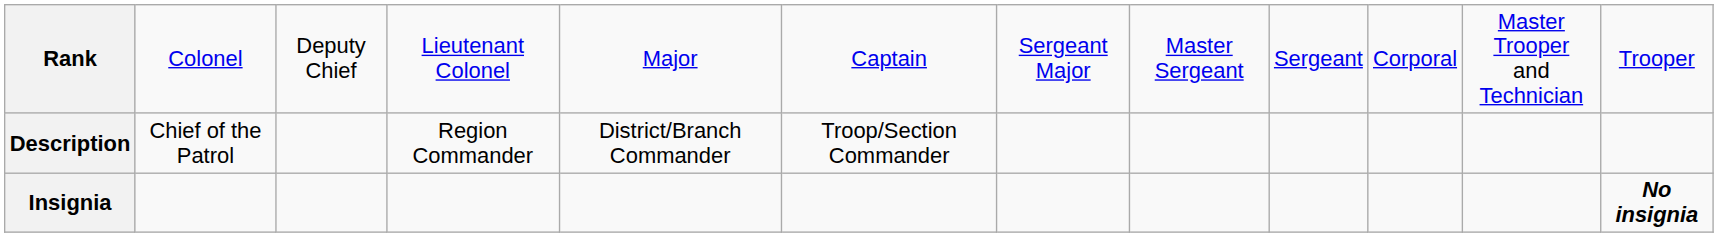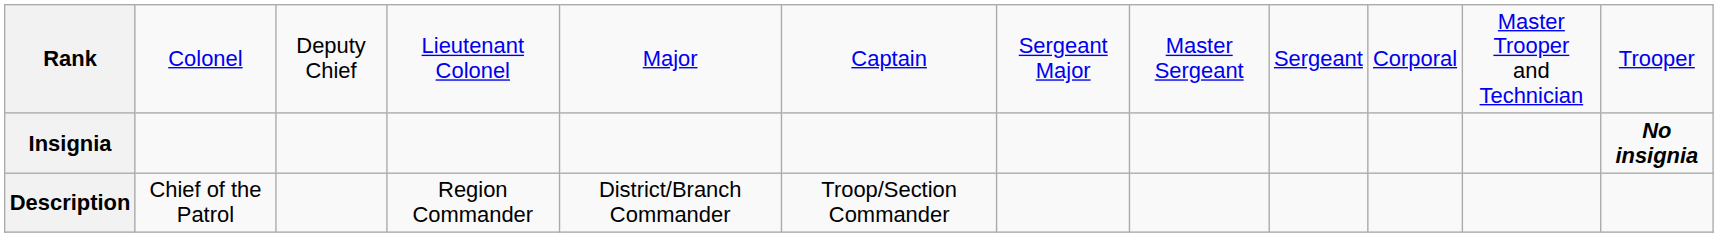rows swapped: Insignia <-> Description
